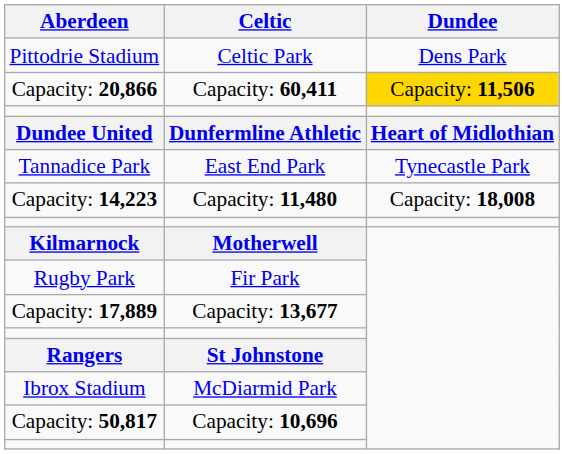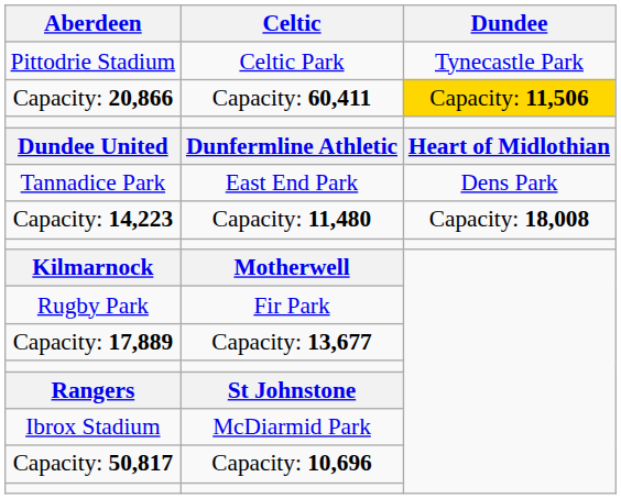Pittodrie Stadium | Dundee: Dens Park -> Tynecastle Park
Tannadice Park | Dundee: Tynecastle Park -> Dens Park
